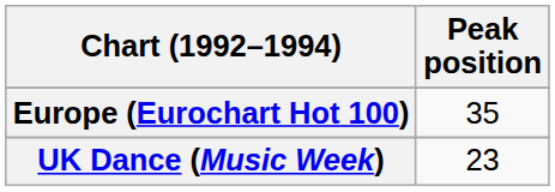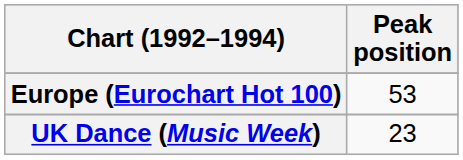Europe (Eurochart Hot 100) | Peak position: 35 -> 53
